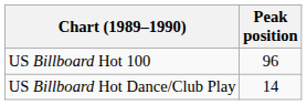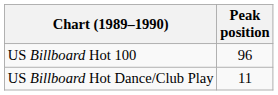US Billboard Hot Dance/Club Play | Peak position: 14 -> 11
